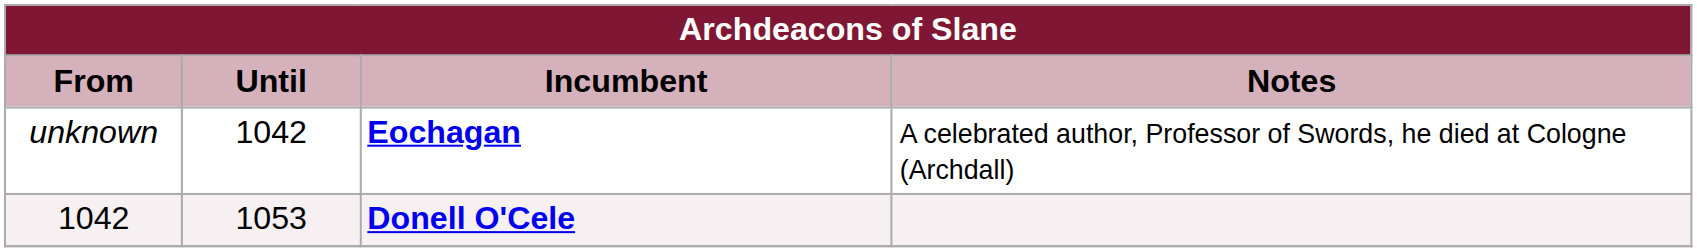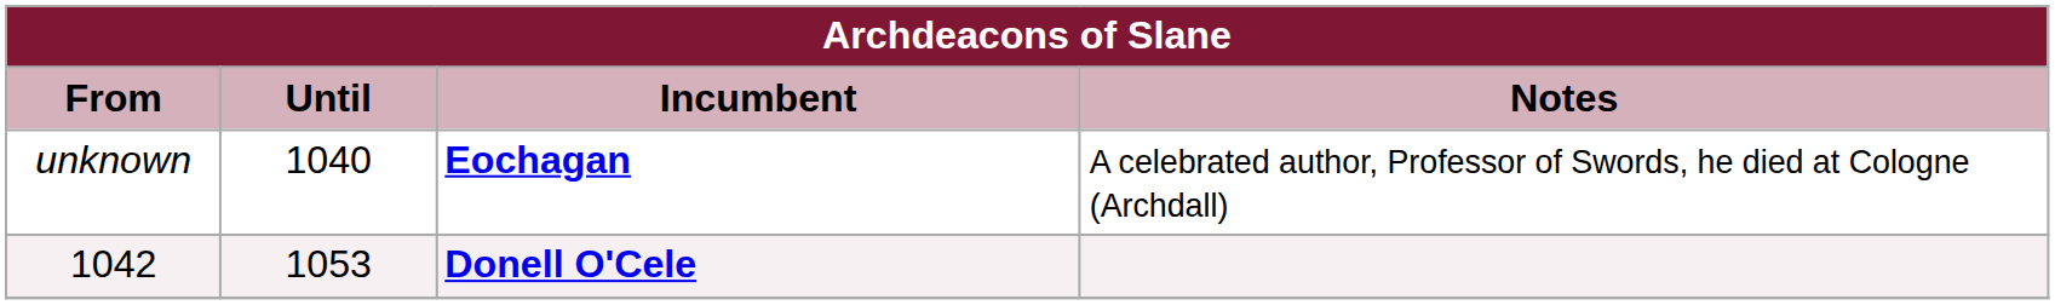unknown | Until: 1042 -> 1040
